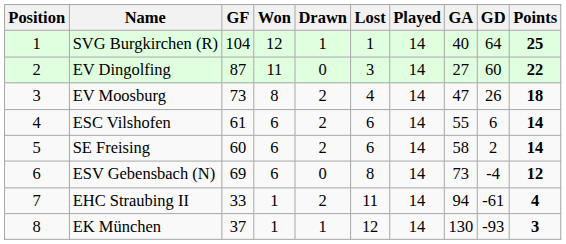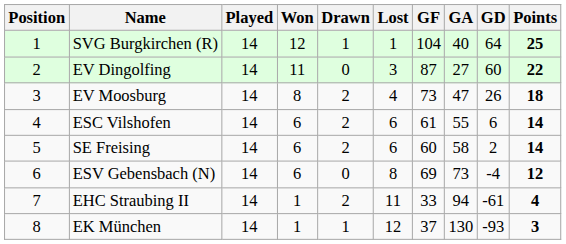columns swapped: Played <-> GF
